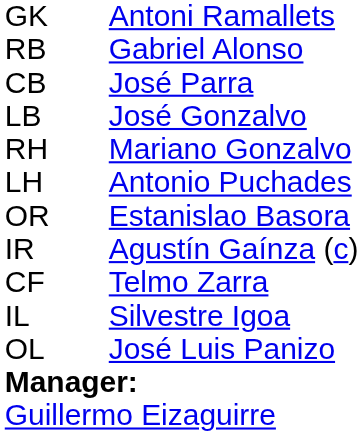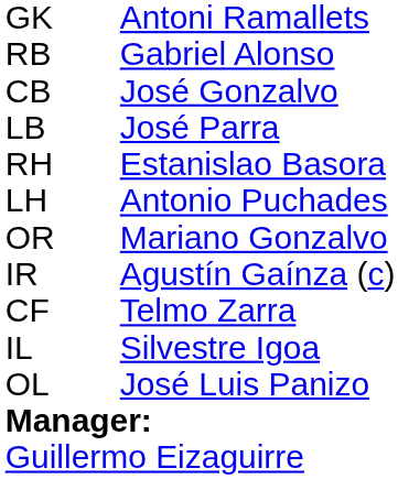CB | column 3: José Parra -> José Gonzalvo
LB | column 3: José Gonzalvo -> José Parra
RH | column 3: Mariano Gonzalvo -> Estanislao Basora
OR | column 3: Estanislao Basora -> Mariano Gonzalvo
